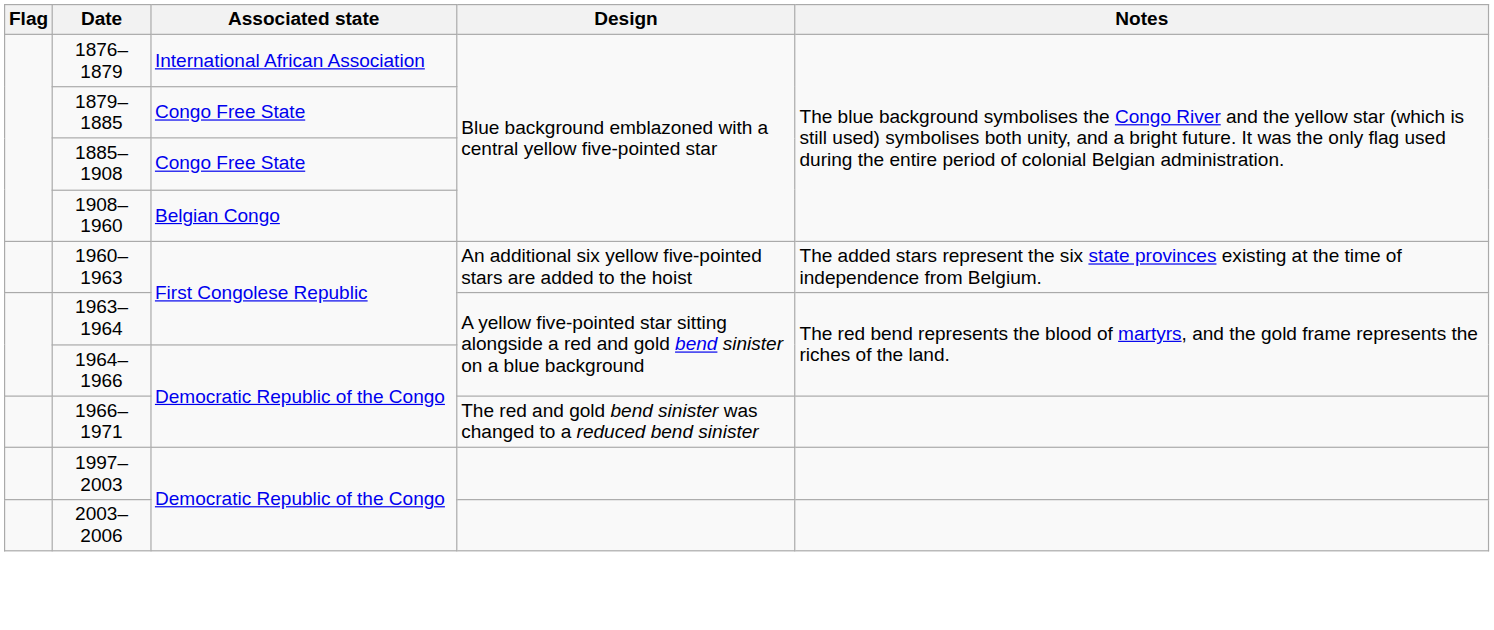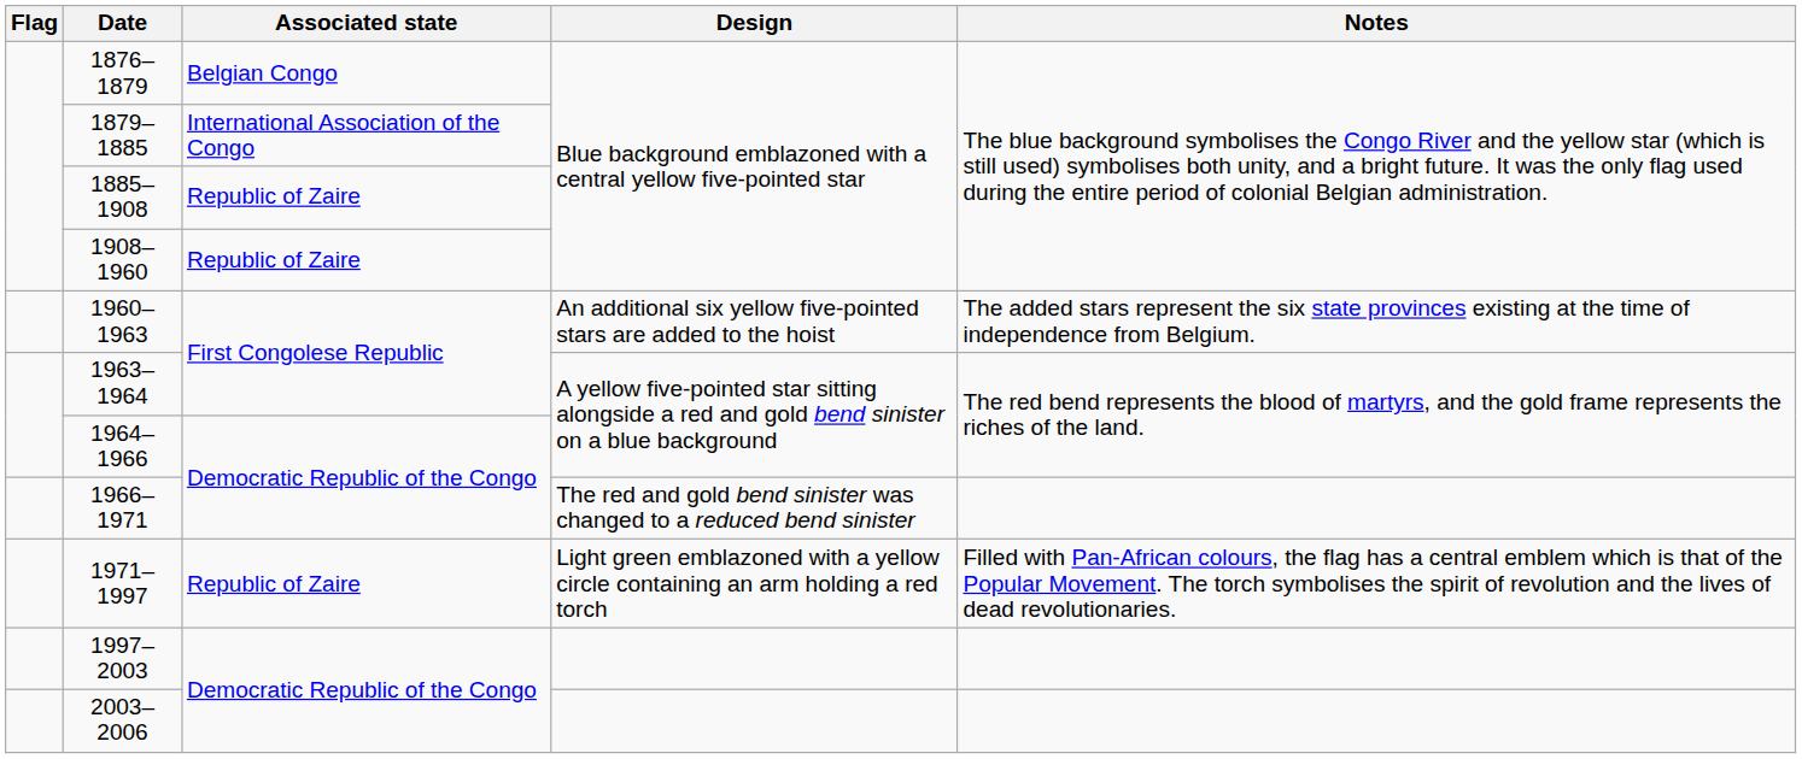1876–1879 | Associated state: International African Association -> Belgian Congo
1879–1885 | Associated state: Congo Free State -> International Association of the Congo
1885–1908 | Associated state: Congo Free State -> Republic of Zaire
1908–1960 | Associated state: Belgian Congo -> Republic of Zaire
+ row: 1971–1997 | Republic of Zaire | Light green emblazoned with a yellow circle containing an arm holding a red torch | Filled with Pan-African colours, the flag has a central emblem which is that of the Popular Movement. The torch symbolises the spirit of revolution and the lives of dead revolutionaries.
